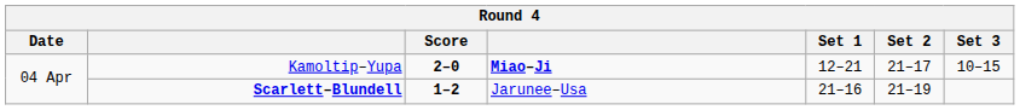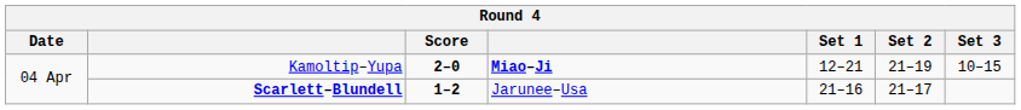Kamoltip–Yupa | Set 2: 21–17 -> 21–19
Scarlett–Blundell | Set 2: 21–19 -> 21–17
